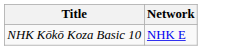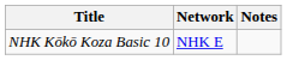+ column: Notes
